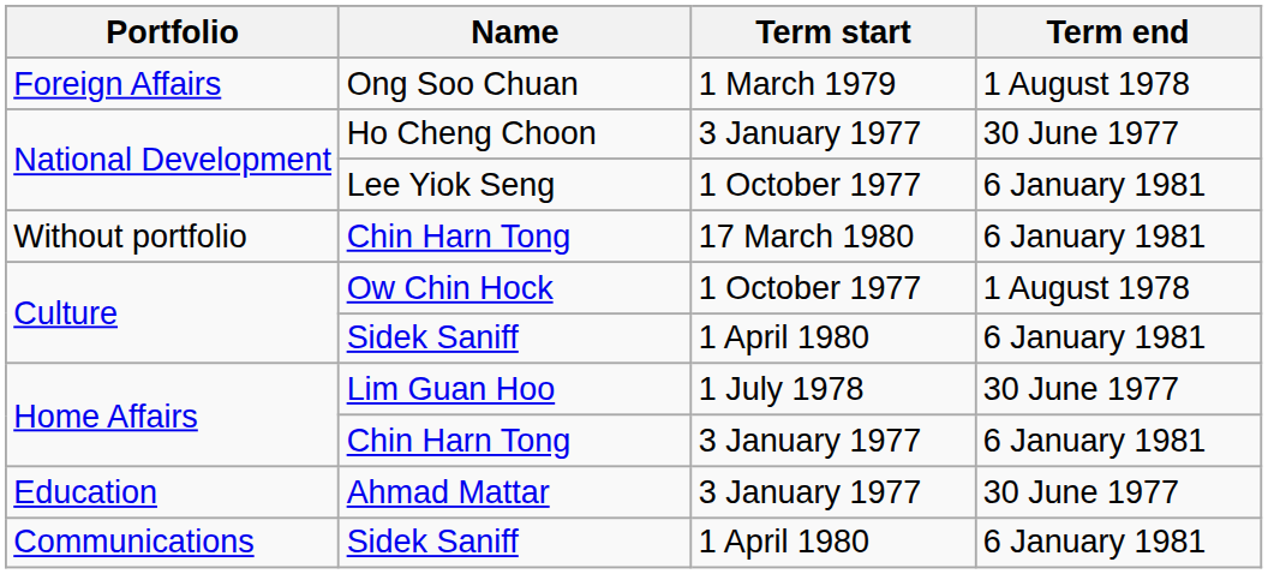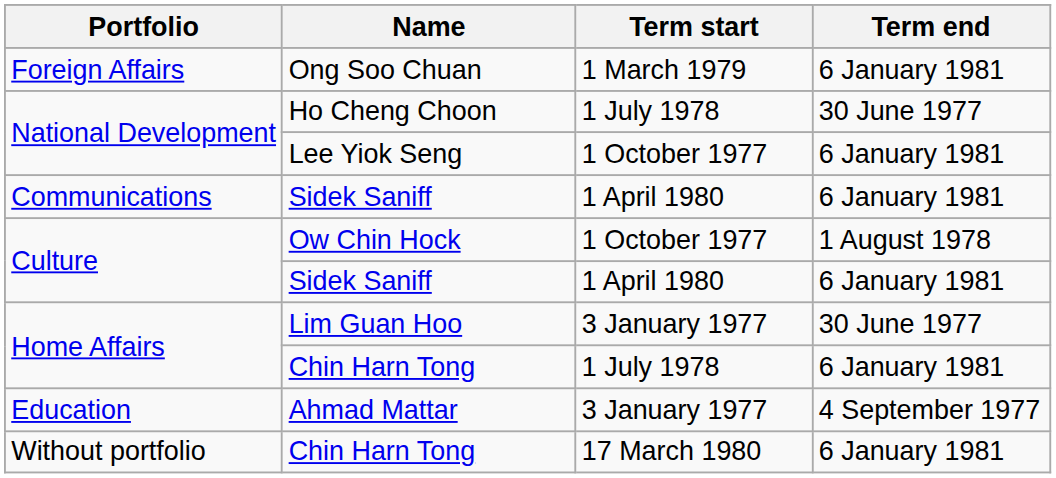Ong Soo Chuan | Term end: 1 August 1978 -> 6 January 1981
Ho Cheng Choon | Term start: 3 January 1977 -> 1 July 1978
rows swapped: Communications / Sidek Saniff <-> Without portfolio / Chin Harn Tong
Lim Guan Hoo | Term start: 1 July 1978 -> 3 January 1977
Home Affairs / Chin Harn Tong | Term start: 3 January 1977 -> 1 July 1978
Ahmad Mattar | Term end: 30 June 1977 -> 4 September 1977
